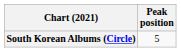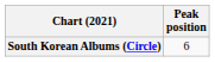South Korean Albums (Circle) | Peak position: 5 -> 6
